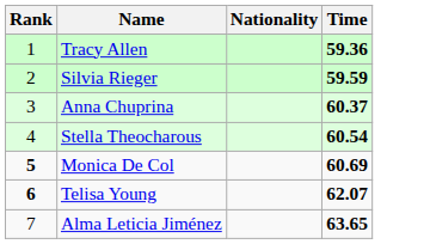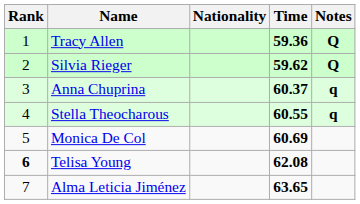+ column: Notes | Q | Q | q | q
Silvia Rieger | Time: 59.59 -> 59.62
Stella Theocharous | Time: 60.54 -> 60.55
Monica De Col | Rank: bold -> normal
Telisa Young | Time: 62.07 -> 62.08
